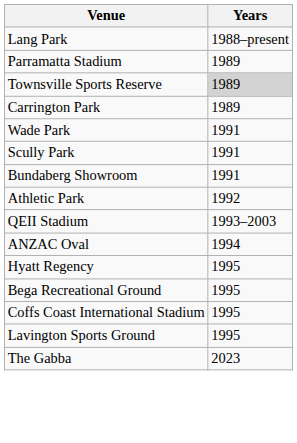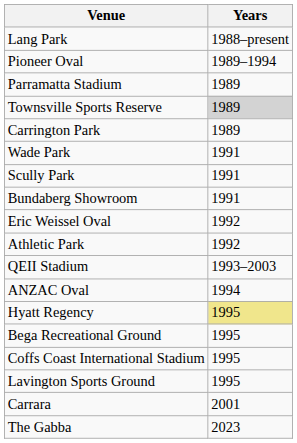+ row: Pioneer Oval | 1989–1994
+ row: Eric Weissel Oval | 1992
Hyatt Regency | Years: no background -> khaki background
+ row: Carrara | 2001
